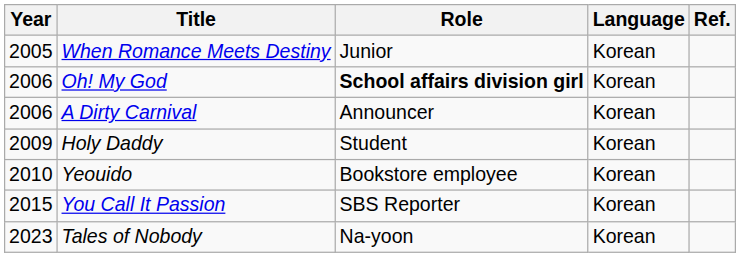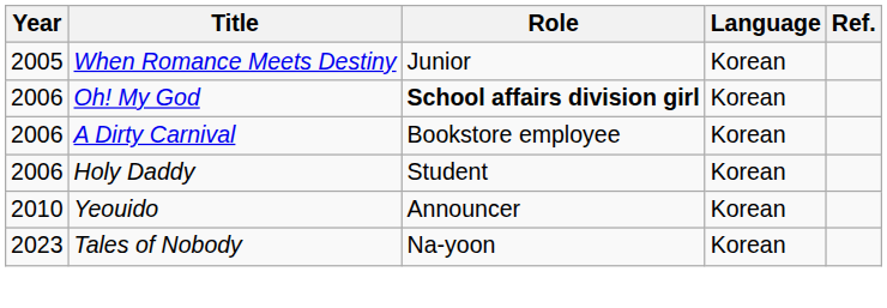A Dirty Carnival | Role: Announcer -> Bookstore employee
Holy Daddy | Year: 2009 -> 2006
Yeouido | Role: Bookstore employee -> Announcer
- row: 2015 | You Call It Passion | SBS Reporter | Korean
